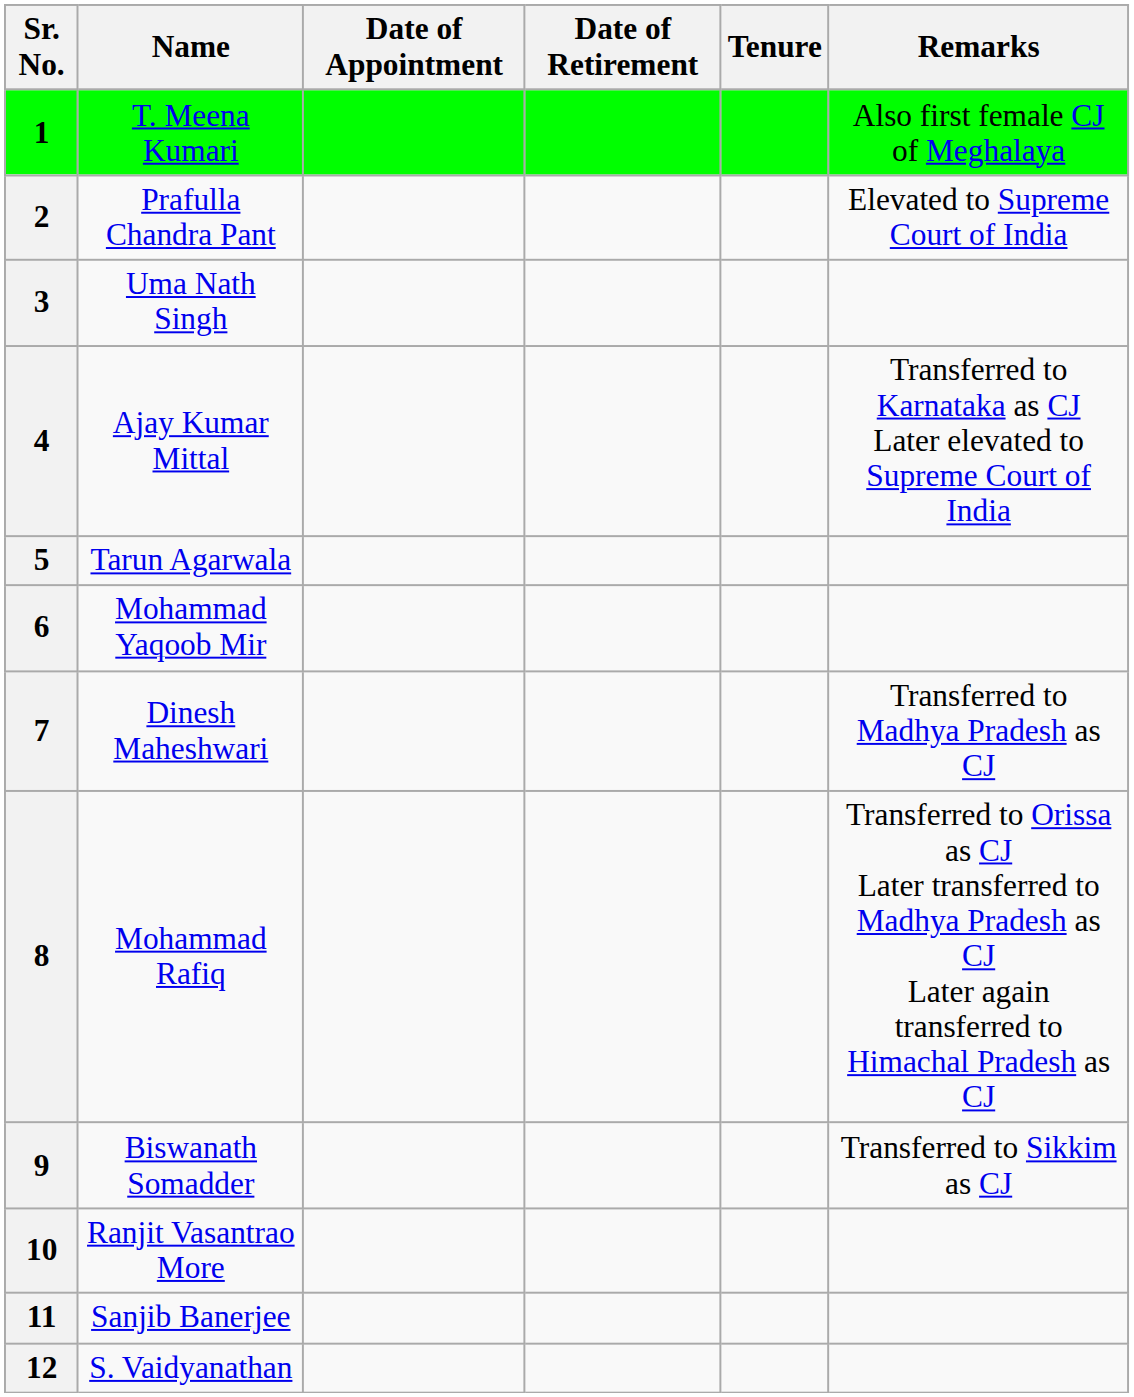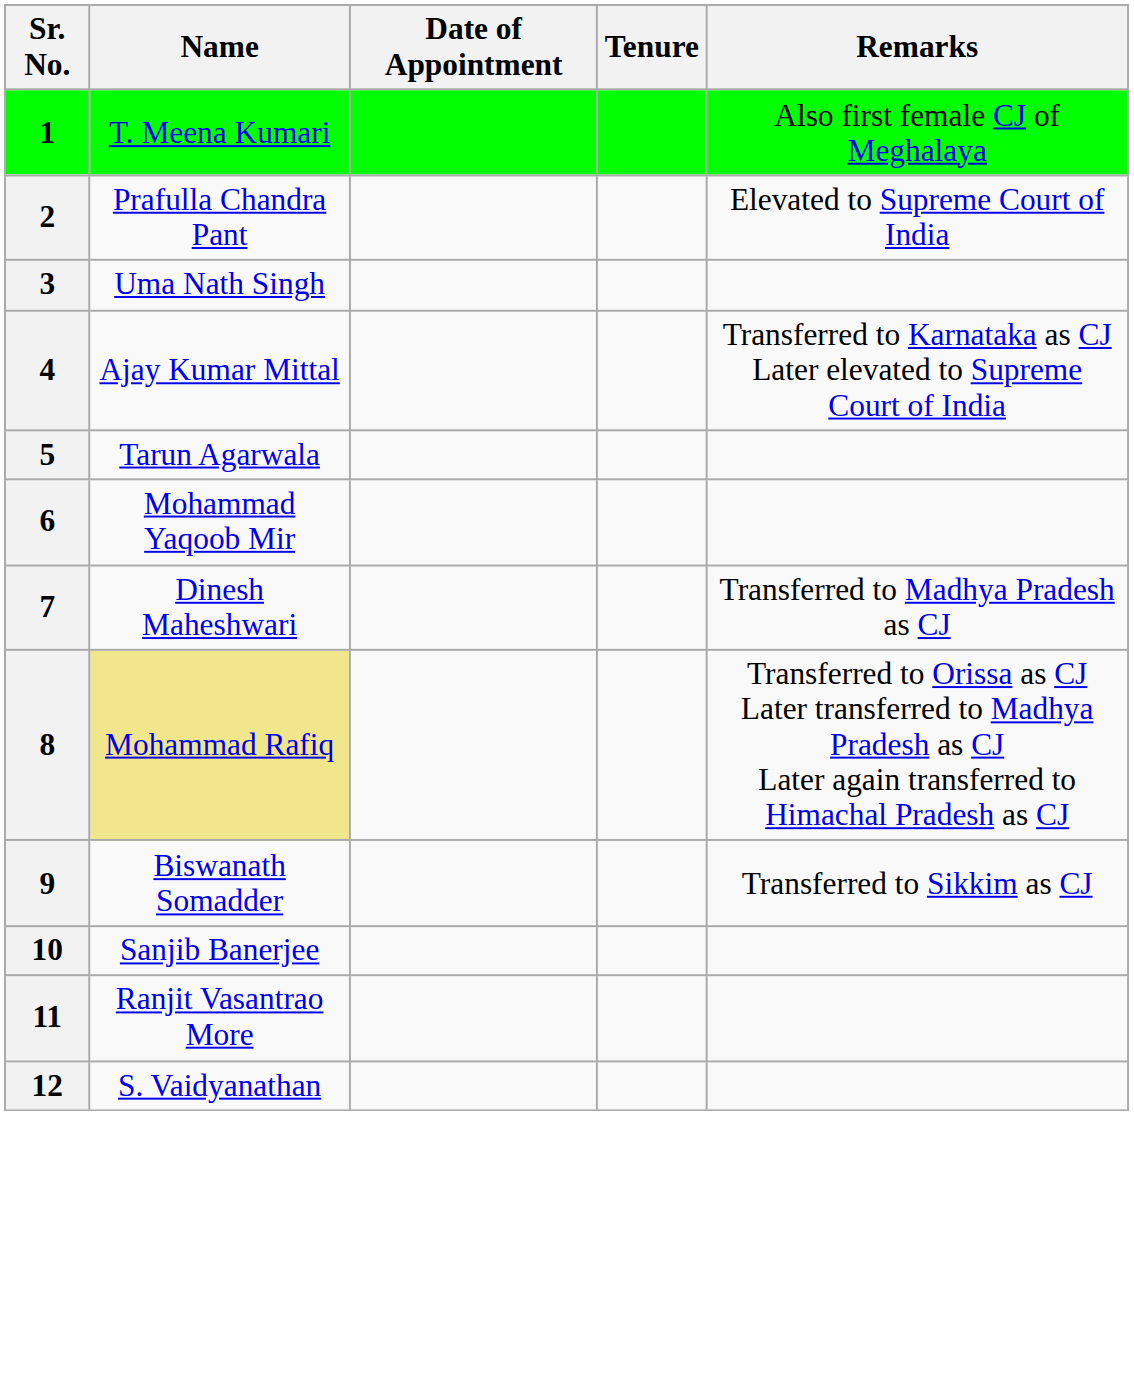- column: Date of Retirement
8 | Name: no background -> khaki background
10 | Name: Ranjit Vasantrao More -> Sanjib Banerjee
11 | Name: Sanjib Banerjee -> Ranjit Vasantrao More
